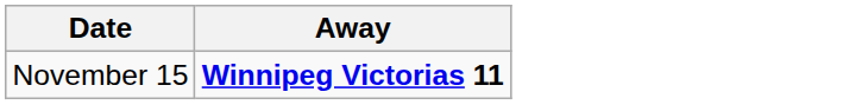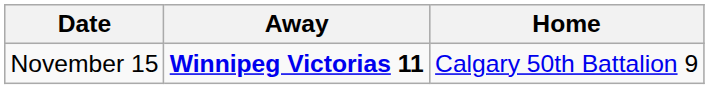+ column: Home | Calgary 50th Battalion 9
